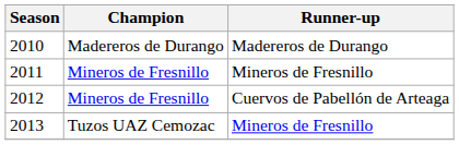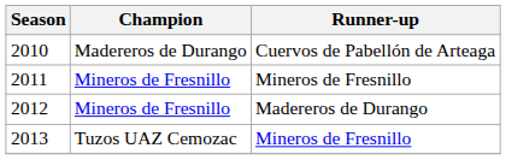2010 | Runner-up: Madereros de Durango -> Cuervos de Pabellón de Arteaga
2012 | Runner-up: Cuervos de Pabellón de Arteaga -> Madereros de Durango
